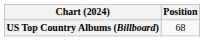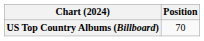US Top Country Albums (Billboard) | Position: 68 -> 70
